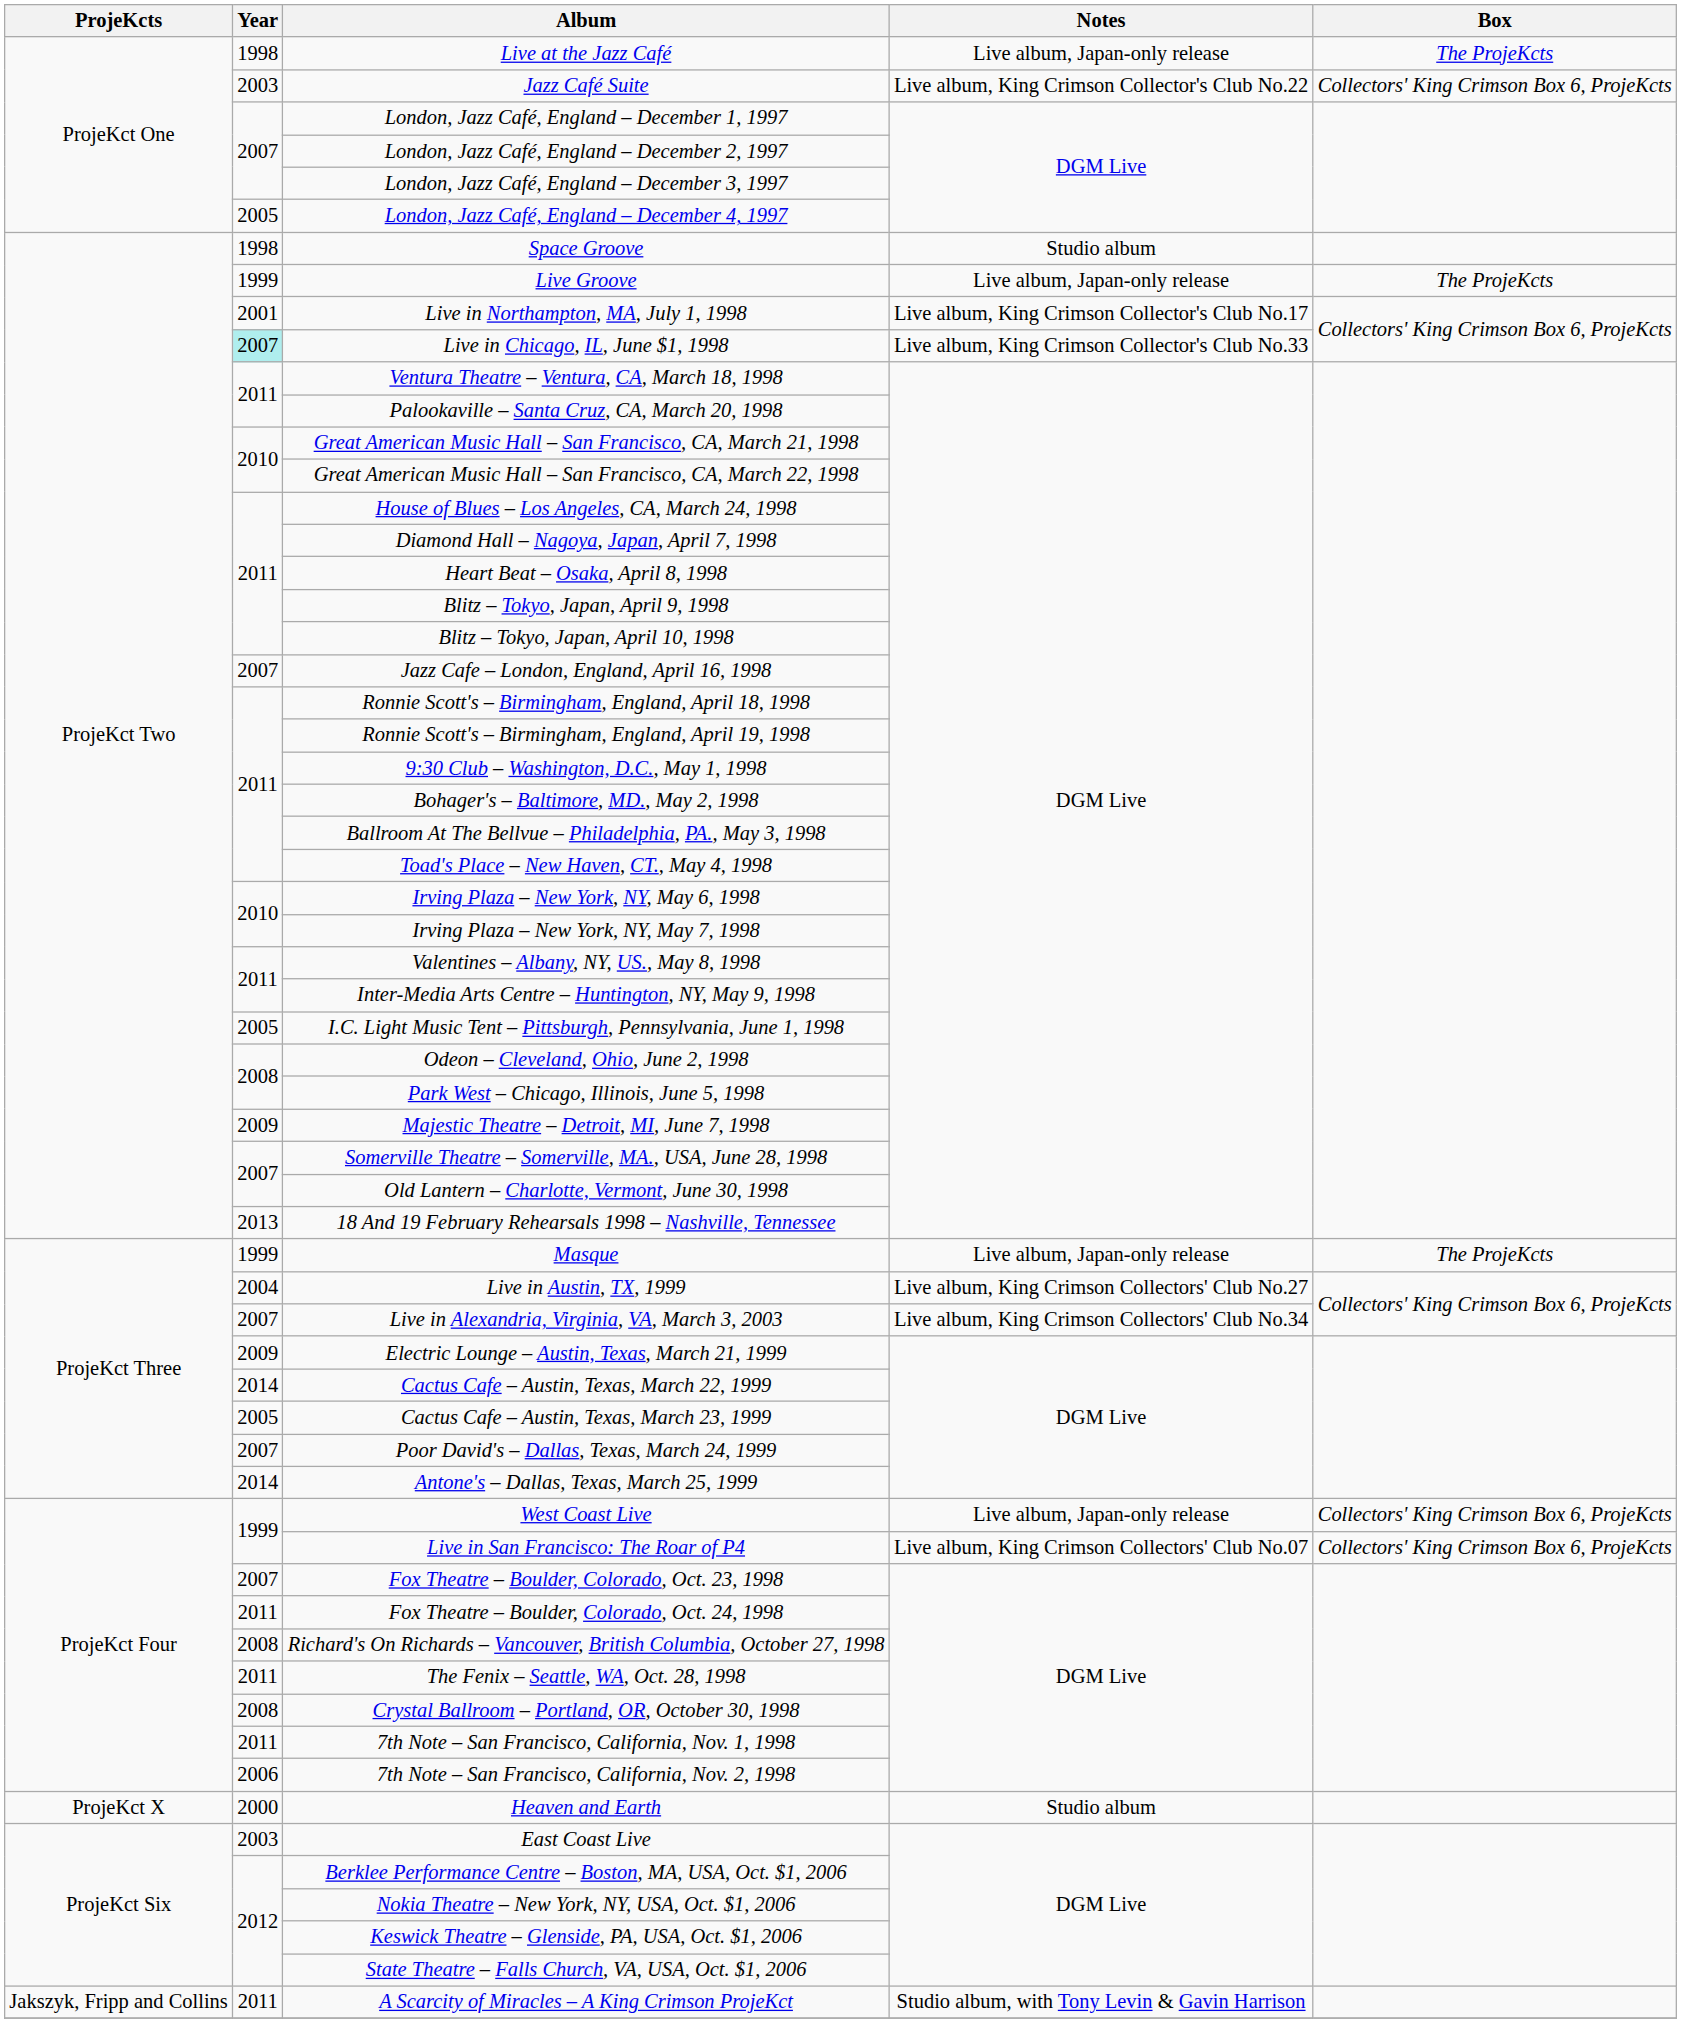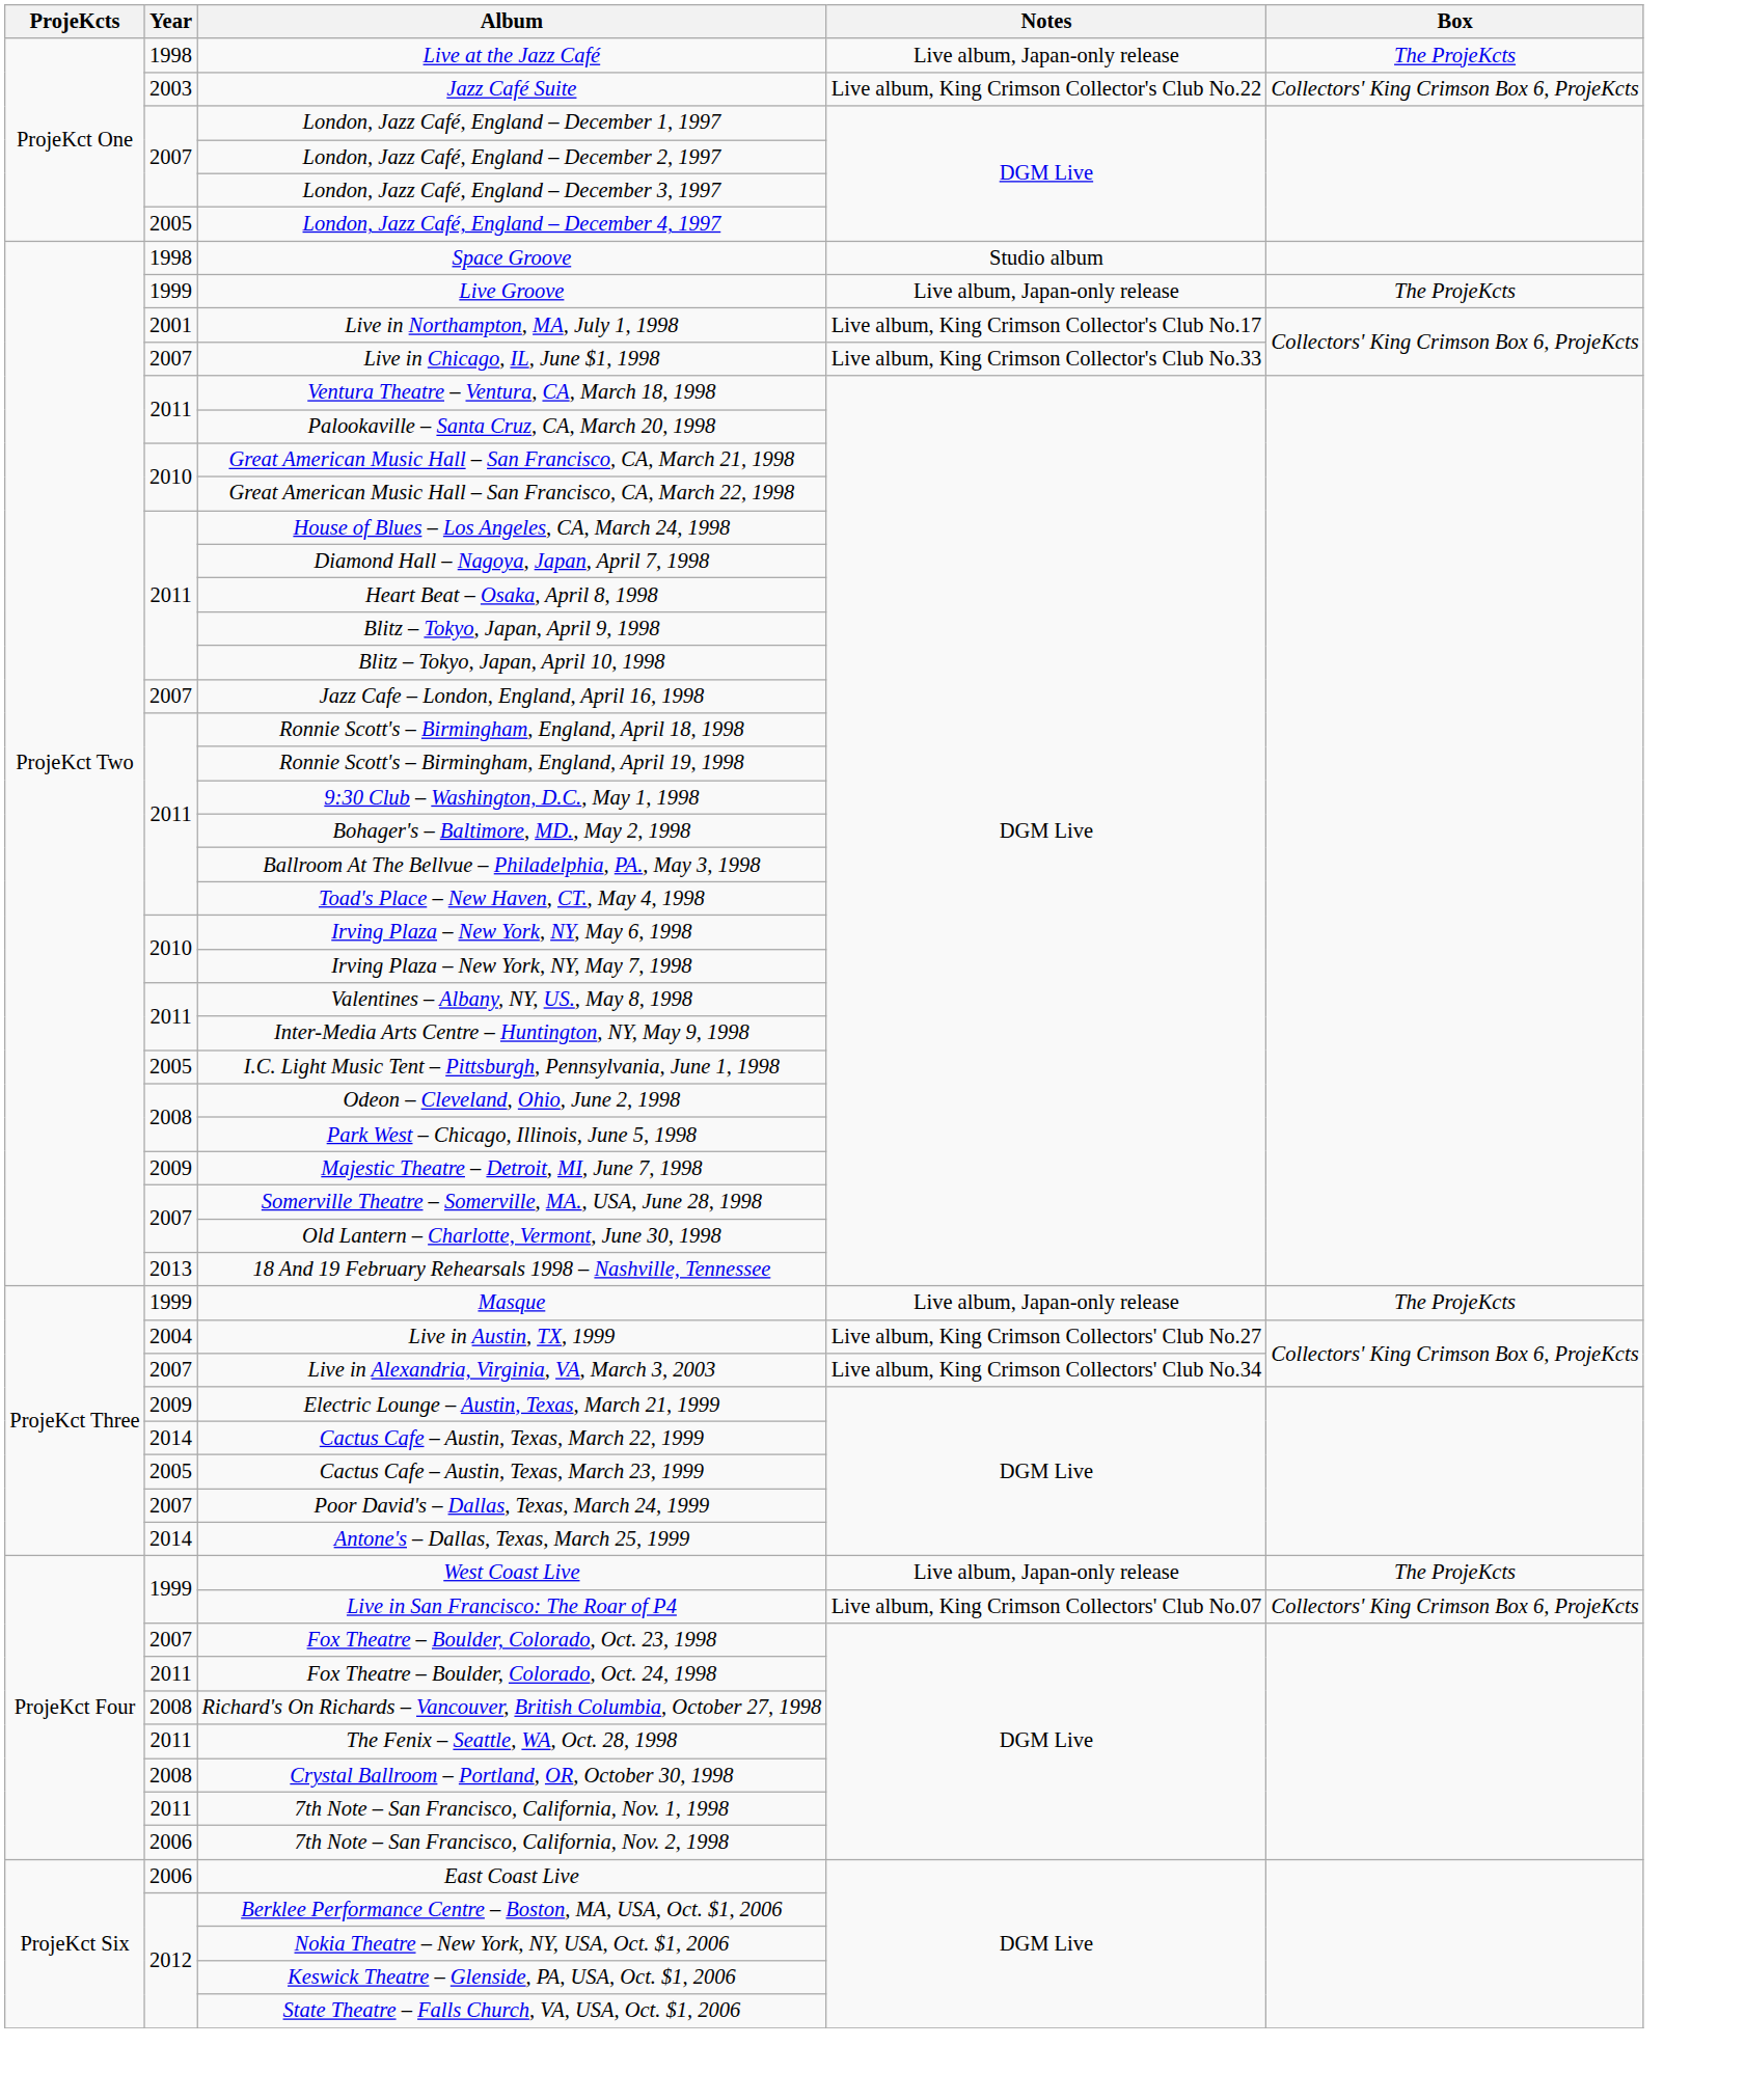Live in Chicago, IL, June $1, 1998 | Year: paleturquoise background -> no background
West Coast Live | Box: Collectors' King Crimson Box 6, ProjeKcts -> The ProjeKcts
- row: ProjeKct X | 2000 | Heaven and Earth | Studio album
East Coast Live | Year: 2003 -> 2006
- row: Jakszyk, Fripp and Collins | 2011 | A Scarcity of Miracles – A King Crimson ProjeKct | Studio album, with Tony Levin & Gavin Harrison
